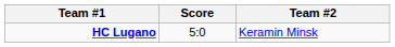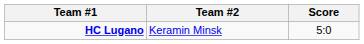columns swapped: Score <-> Team #2
